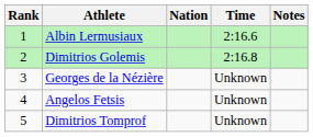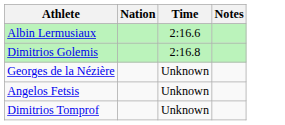- column: Rank | 1 | 2 | 3 | 4 | 5
